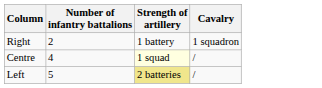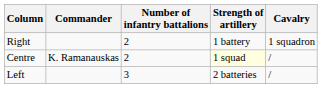+ column: Commander | K. Ramanauskas
Centre | Number of infantry battalions: 4 -> 2
Left | Number of infantry battalions: 5 -> 3
Left | Strength of artillery: khaki background -> no background
